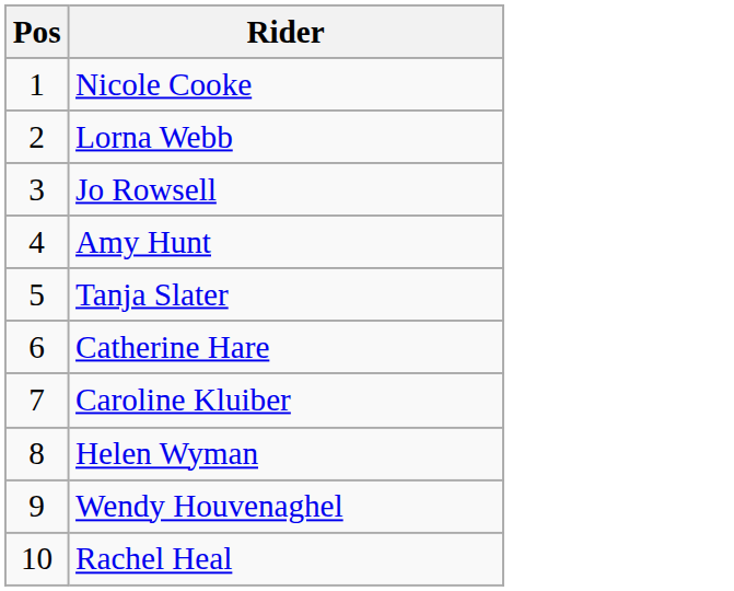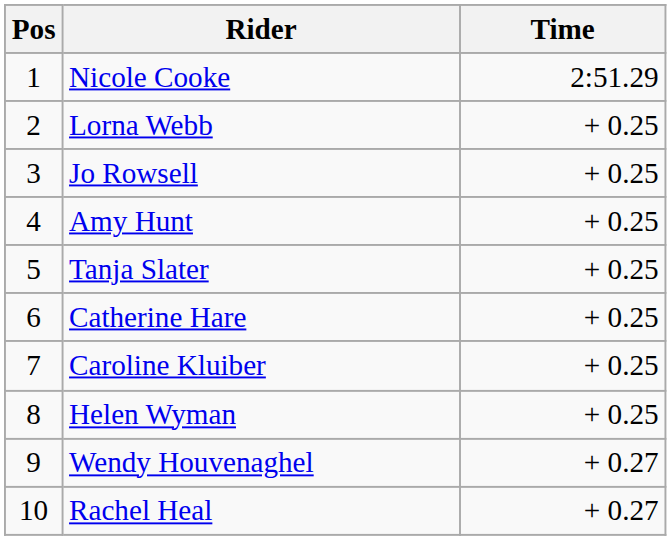+ column: Time | 2:51.29 | + 0.25 | + 0.25 | + 0.25 | + 0.25 | + 0.25 | + 0.25 | + 0.25 | + 0.27 | + 0.27
